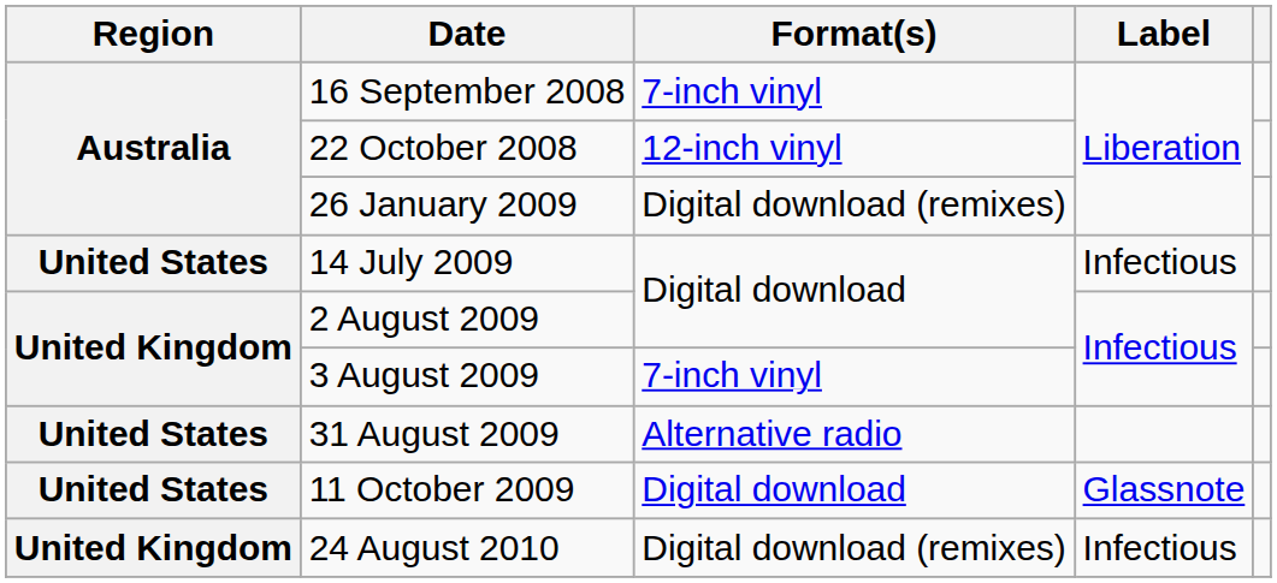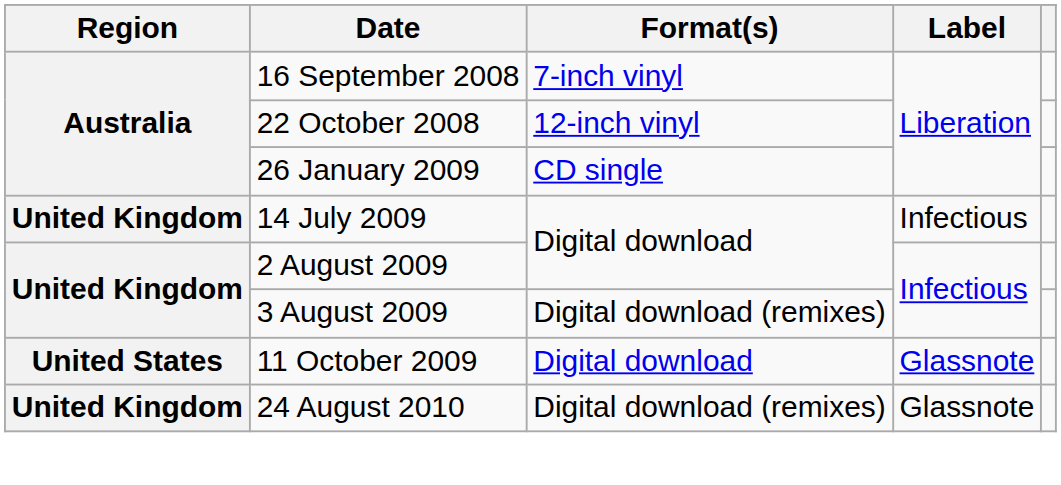26 January 2009 | Format(s): Digital download (remixes) -> CD single
14 July 2009 | Region: United States -> United Kingdom
3 August 2009 | Format(s): 7-inch vinyl -> Digital download (remixes)
- row: United States | 31 August 2009 | Alternative radio
24 August 2010 | Label: Infectious -> Glassnote
